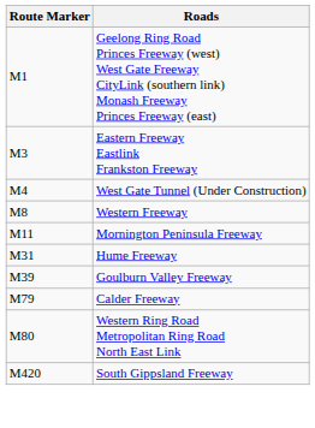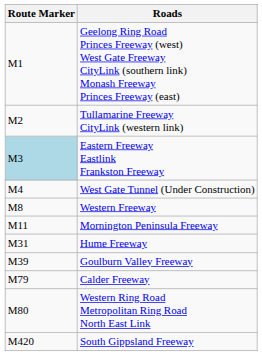+ row: M2 | Tullamarine Freeway CityLink (western link)
Eastern Freeway Eastlink Frankston Freeway | Route Marker: no background -> lightblue background
